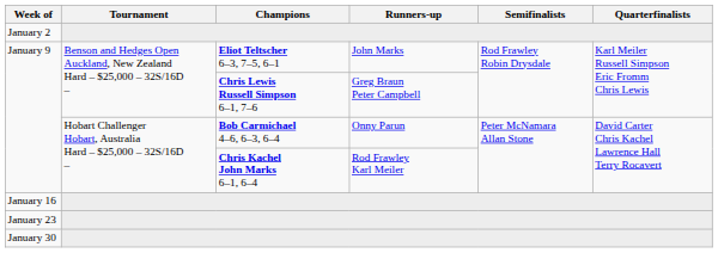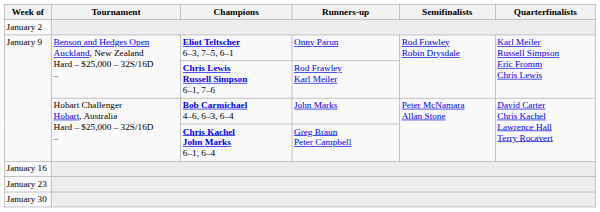January 9 / Eliot Teltscher 6–3, 7–5, 6–1 | Runners-up: John Marks -> Onny Parun
January 9 / Chris Lewis Russell Simpson 6–1, 7–6 | Runners-up: Greg Braun Peter Campbell -> Rod Frawley Karl Meiler
January 9 / Bob Carmichael 4–6, 6–3, 6–4 | Runners-up: Onny Parun -> John Marks
January 9 / Chris Kachel John Marks 6–1, 6–4 | Runners-up: Rod Frawley Karl Meiler -> Greg Braun Peter Campbell
